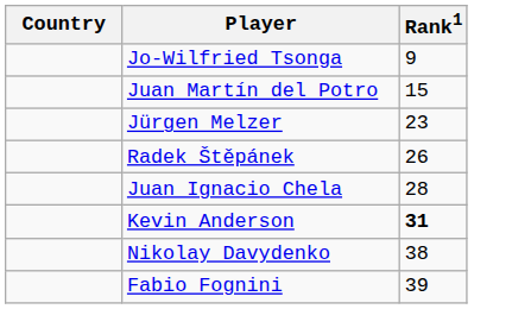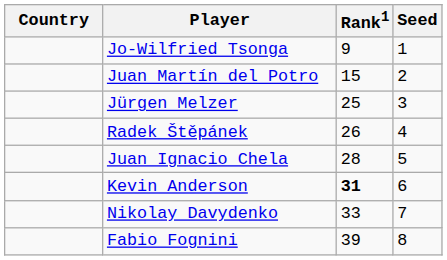+ column: Seed | 1 | 2 | 3 | 4 | 5 | 6 | 7 | 8
Jürgen Melzer | Rank1: 23 -> 25
Nikolay Davydenko | Rank1: 38 -> 33
